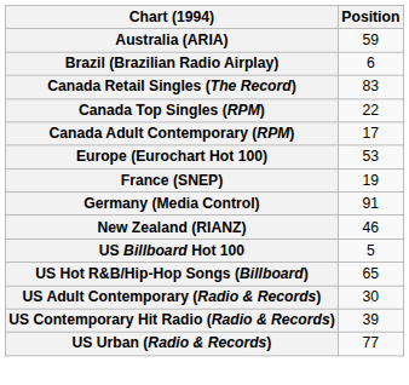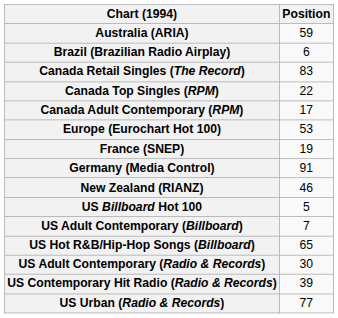+ row: US Adult Contemporary (Billboard) | 7
